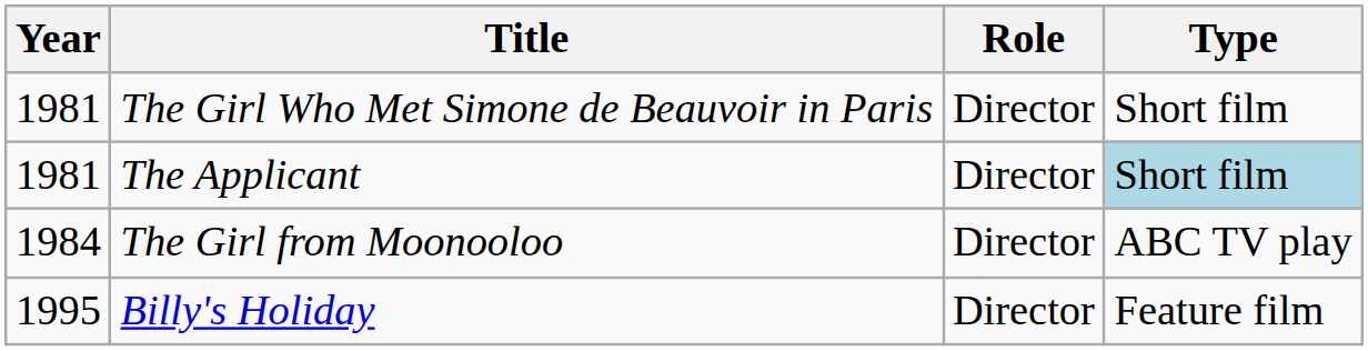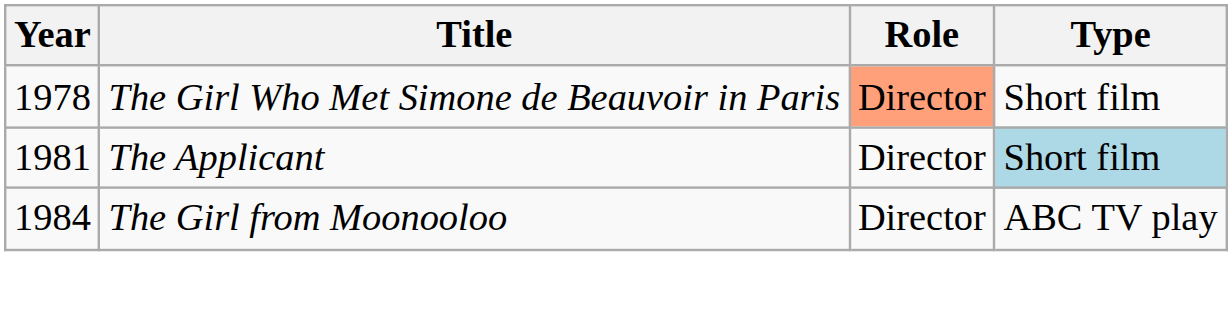The Girl Who Met Simone de Beauvoir in Paris | Year: 1981 -> 1978
The Girl Who Met Simone de Beauvoir in Paris | Role: no background -> lightsalmon background
- row: 1995 | Billy's Holiday | Director | Feature film
